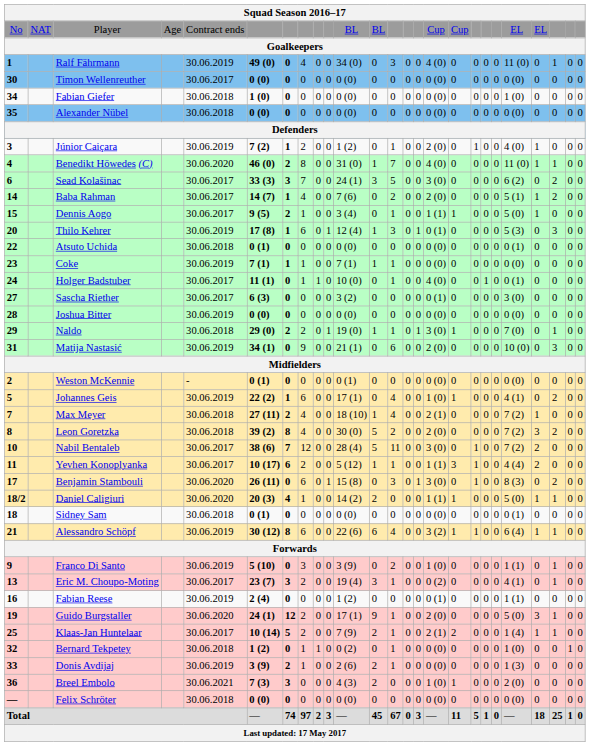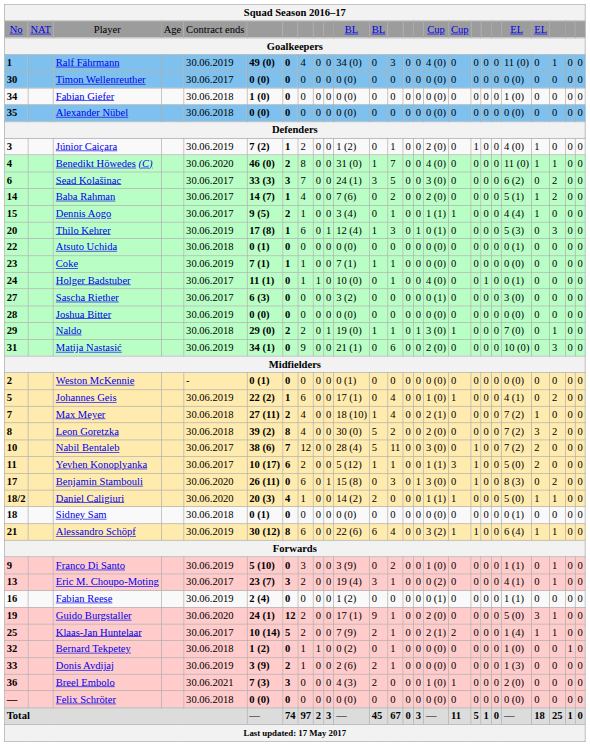Dennis Aogo | column 21: 5 (0) -> 4 (4)
Yevhen Konoplyanka | column 21: 4 (4) -> 5 (0)
